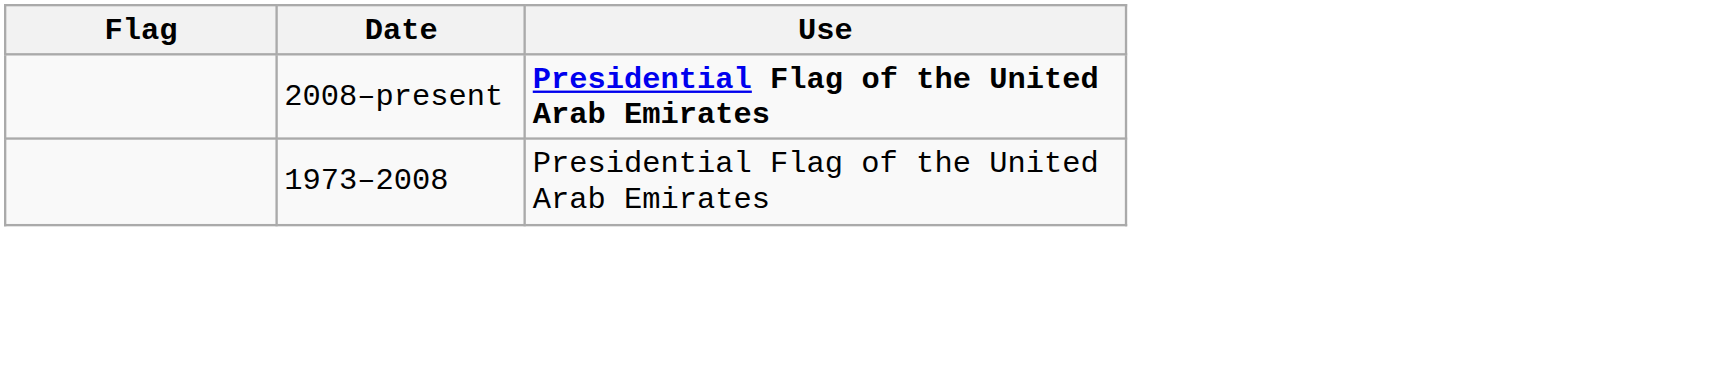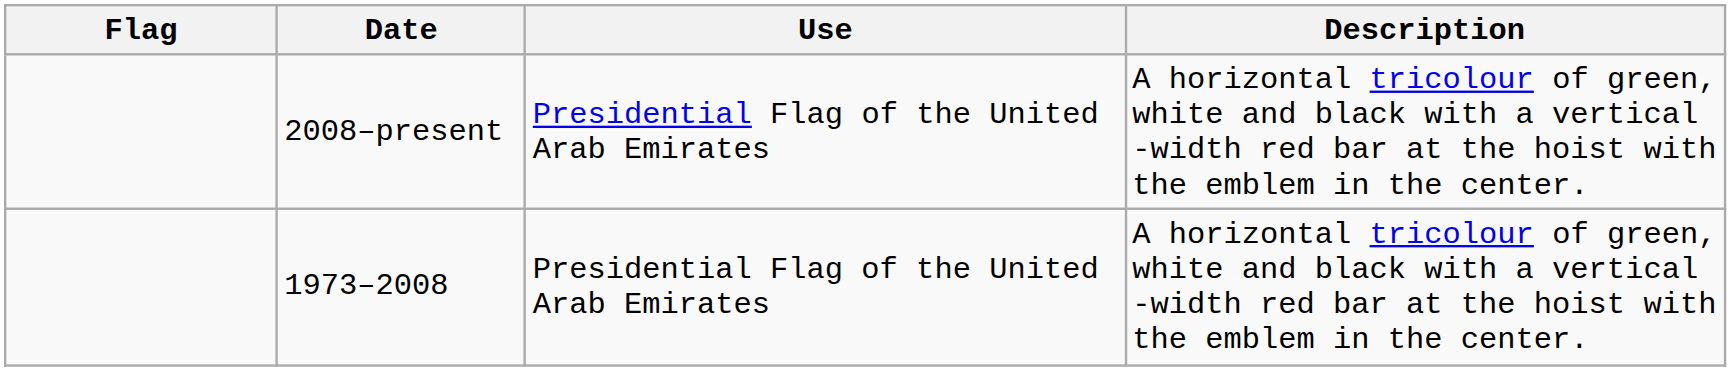+ column: Description | A horizontal tricolour of green, white and black with a vertical -width red bar at the hoist with the emblem in the center. | A horizontal tricolour of green, white and black with a vertical -width red bar at the hoist with the emblem in the center.
2008–present | Use: bold -> normal
